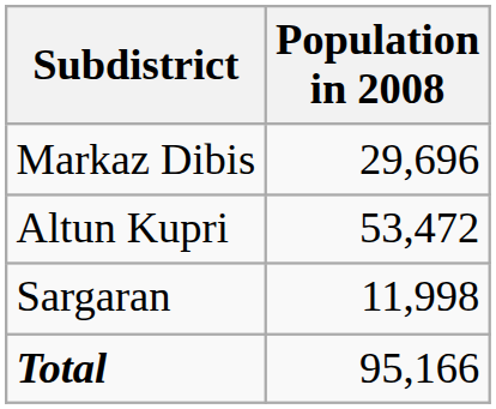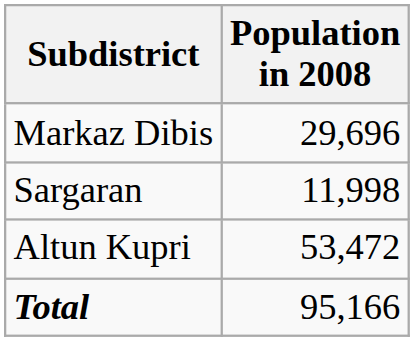rows swapped: Altun Kupri <-> Sargaran
